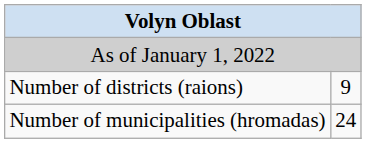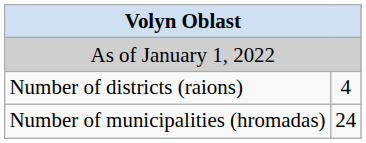Number of districts (raions) | column 2: 9 -> 4
